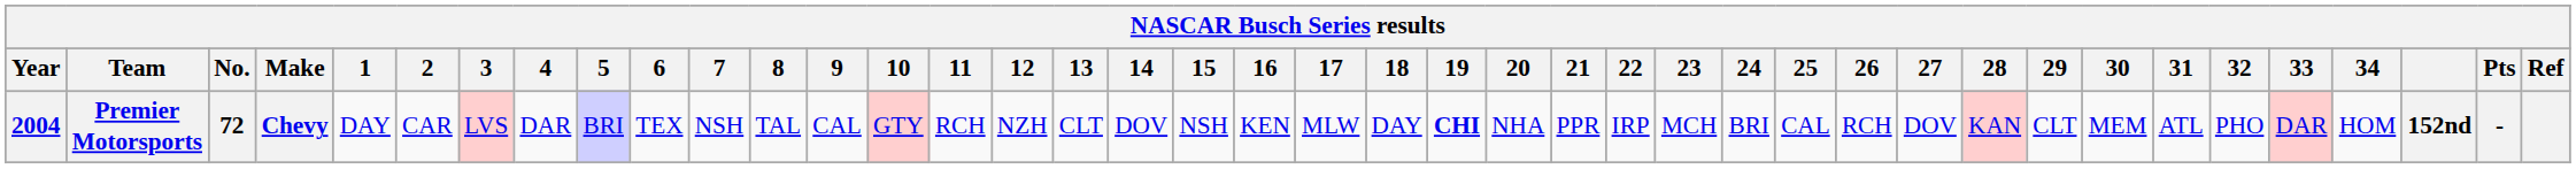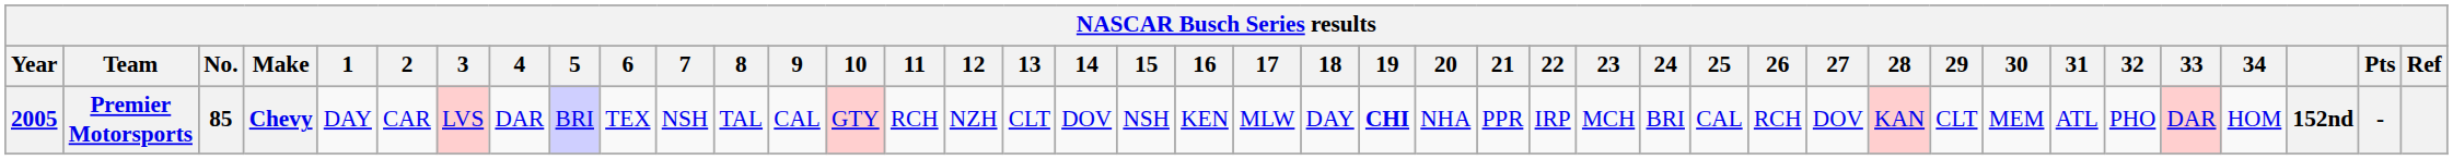Premier Motorsports | Year: 2004 -> 2005
Premier Motorsports | No.: 72 -> 85
